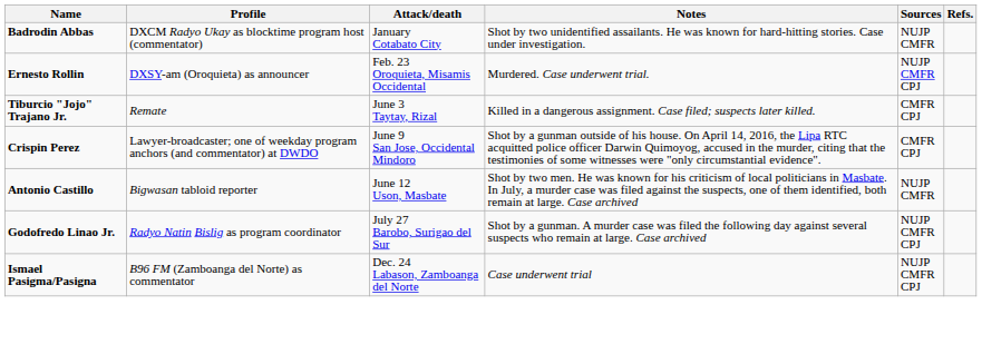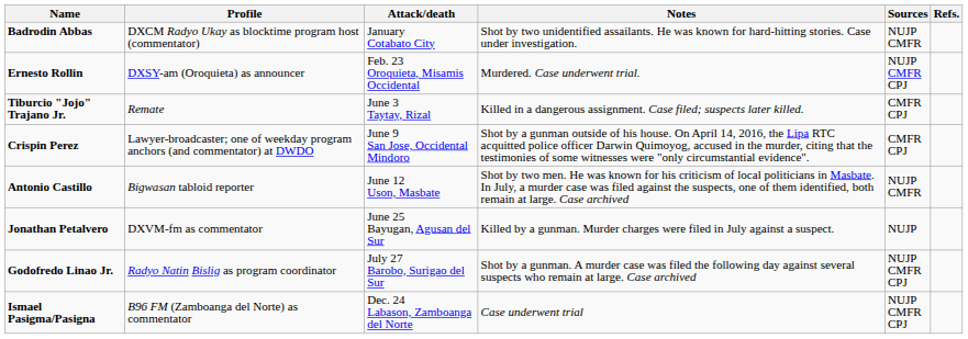+ row: Jonathan Petalvero | DXVM-fm as commentator | June 25 Bayugan, Agusan del Sur | Killed by a gunman. Murder charges were filed in July against a suspect. | NUJP
